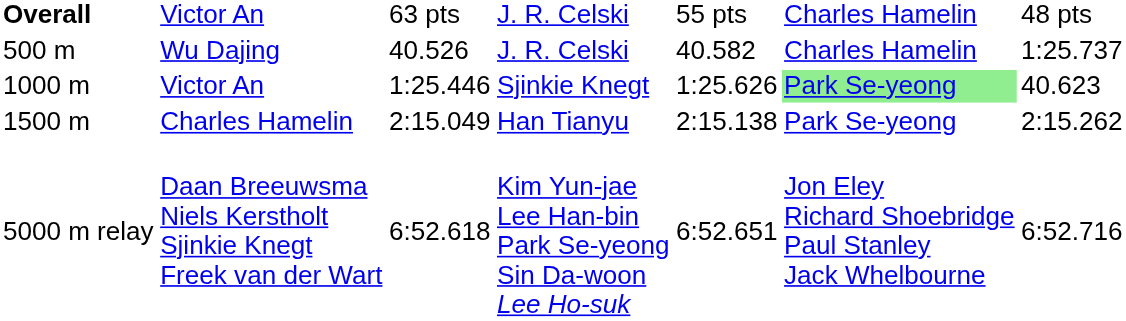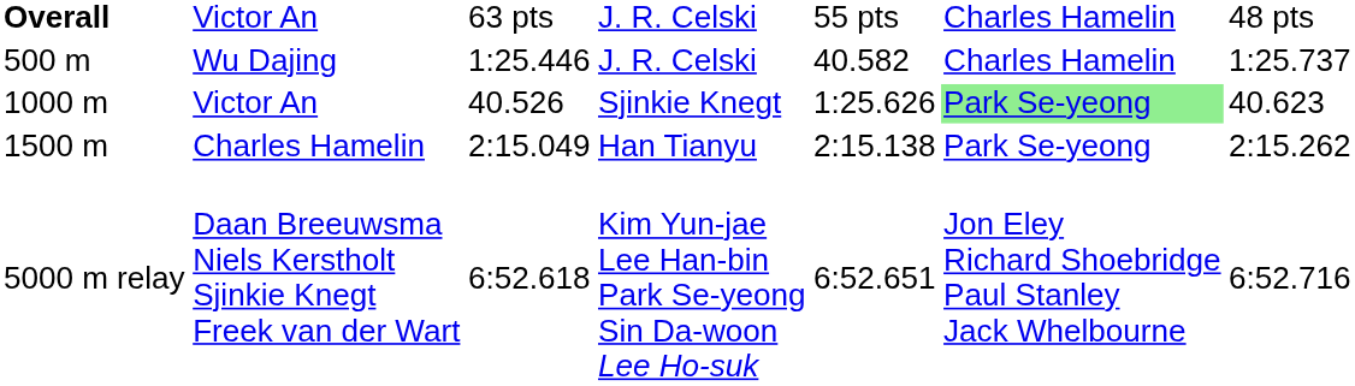Wu Dajing | column 3: 40.526 -> 1:25.446
Victor An / Sjinkie Knegt | column 3: 1:25.446 -> 40.526
